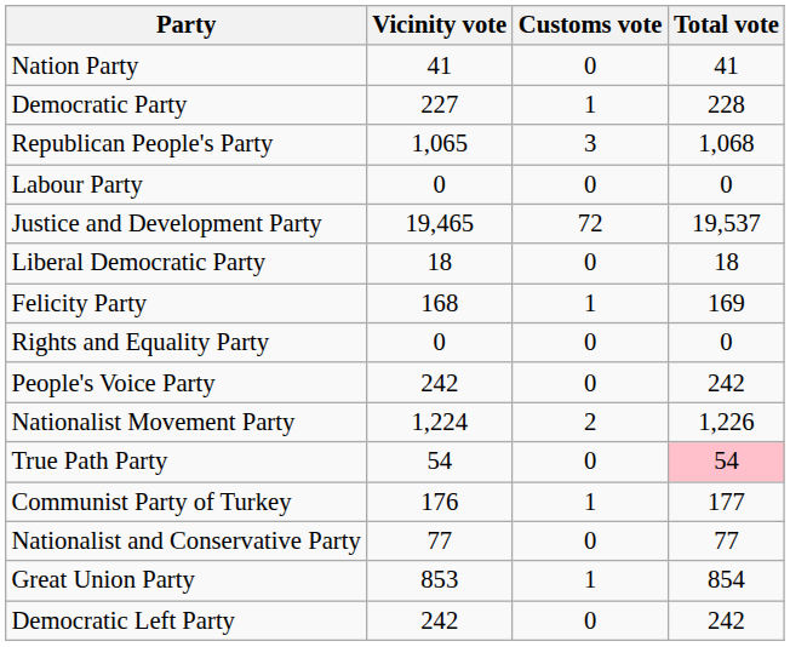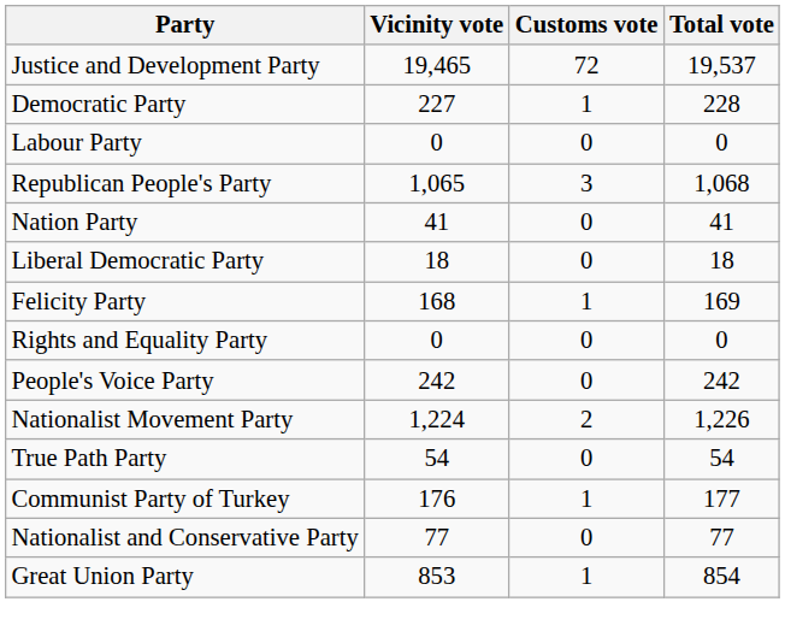rows swapped: Justice and Development Party <-> Nation Party
rows swapped: Republican People's Party <-> Labour Party
True Path Party | Total vote: pink background -> no background
- row: Democratic Left Party | 242 | 0 | 242
